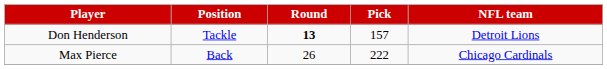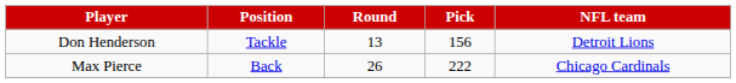Don Henderson | Round: bold -> normal
Don Henderson | Pick: 157 -> 156
